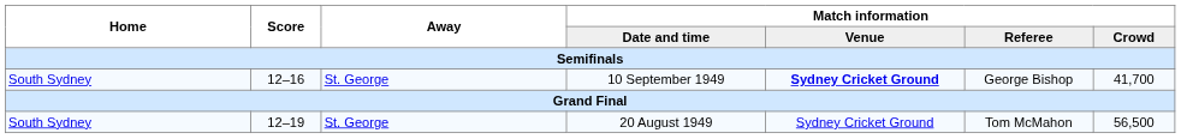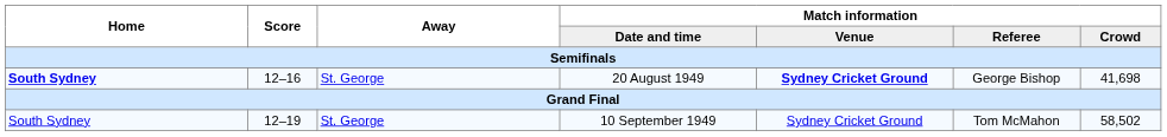12–16 | Home: normal -> bold
12–16 | Match information / Date and time: 10 September 1949 -> 20 August 1949
12–16 | Match information / Crowd: 41,700 -> 41,698
12–19 | Match information / Date and time: 20 August 1949 -> 10 September 1949
12–19 | Match information / Crowd: 56,500 -> 58,502
